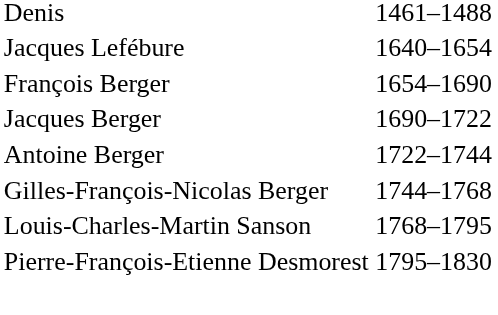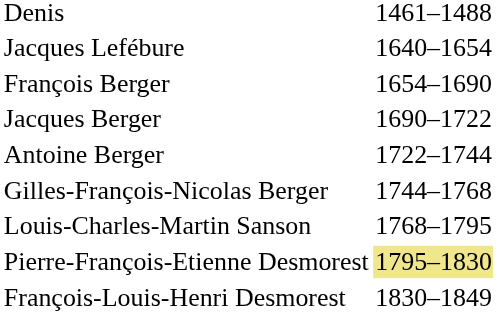Pierre-François-Etienne Desmorest | column 2: no background -> khaki background
+ row: François-Louis-Henri Desmorest | 1830–1849
